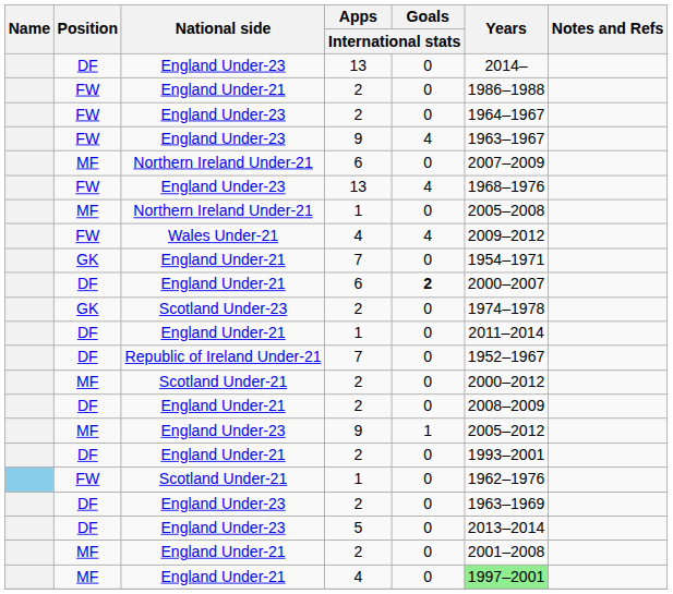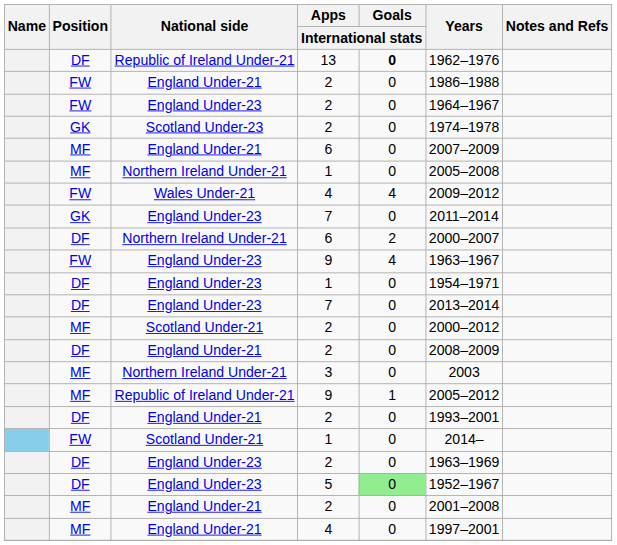DF / 13 | National side: England Under-23 -> Republic of Ireland Under-21
DF / 13 | Goals / International stats: normal -> bold
DF / 13 | Years: 2014– -> 1962–1976
rows swapped: GK / 2 <-> FW / 9
MF / 6 | National side: Northern Ireland Under-21 -> England Under-21
- row: FW | England Under-23 | 13 | 4 | 1968–1976
GK / 7 | National side: England Under-21 -> England Under-23
GK / 7 | Years: 1954–1971 -> 2011–2014
DF / 6 | National side: England Under-21 -> Northern Ireland Under-21
DF / 6 | Goals / International stats: bold -> normal
DF / 1 | National side: England Under-21 -> England Under-23
DF / 1 | Years: 2011–2014 -> 1954–1971
DF / 7 | National side: Republic of Ireland Under-21 -> England Under-23
DF / 7 | Years: 1952–1967 -> 2013–2014
+ row: MF | Northern Ireland Under-21 | 3 | 0 | 2003
MF / 9 | National side: England Under-23 -> Republic of Ireland Under-21
FW / 1 | Years: 1962–1976 -> 2014–
5 | Goals / International stats: no background -> lightgreen background
5 | Years: 2013–2014 -> 1952–1967
MF / 4 | Years: lightgreen background -> no background
